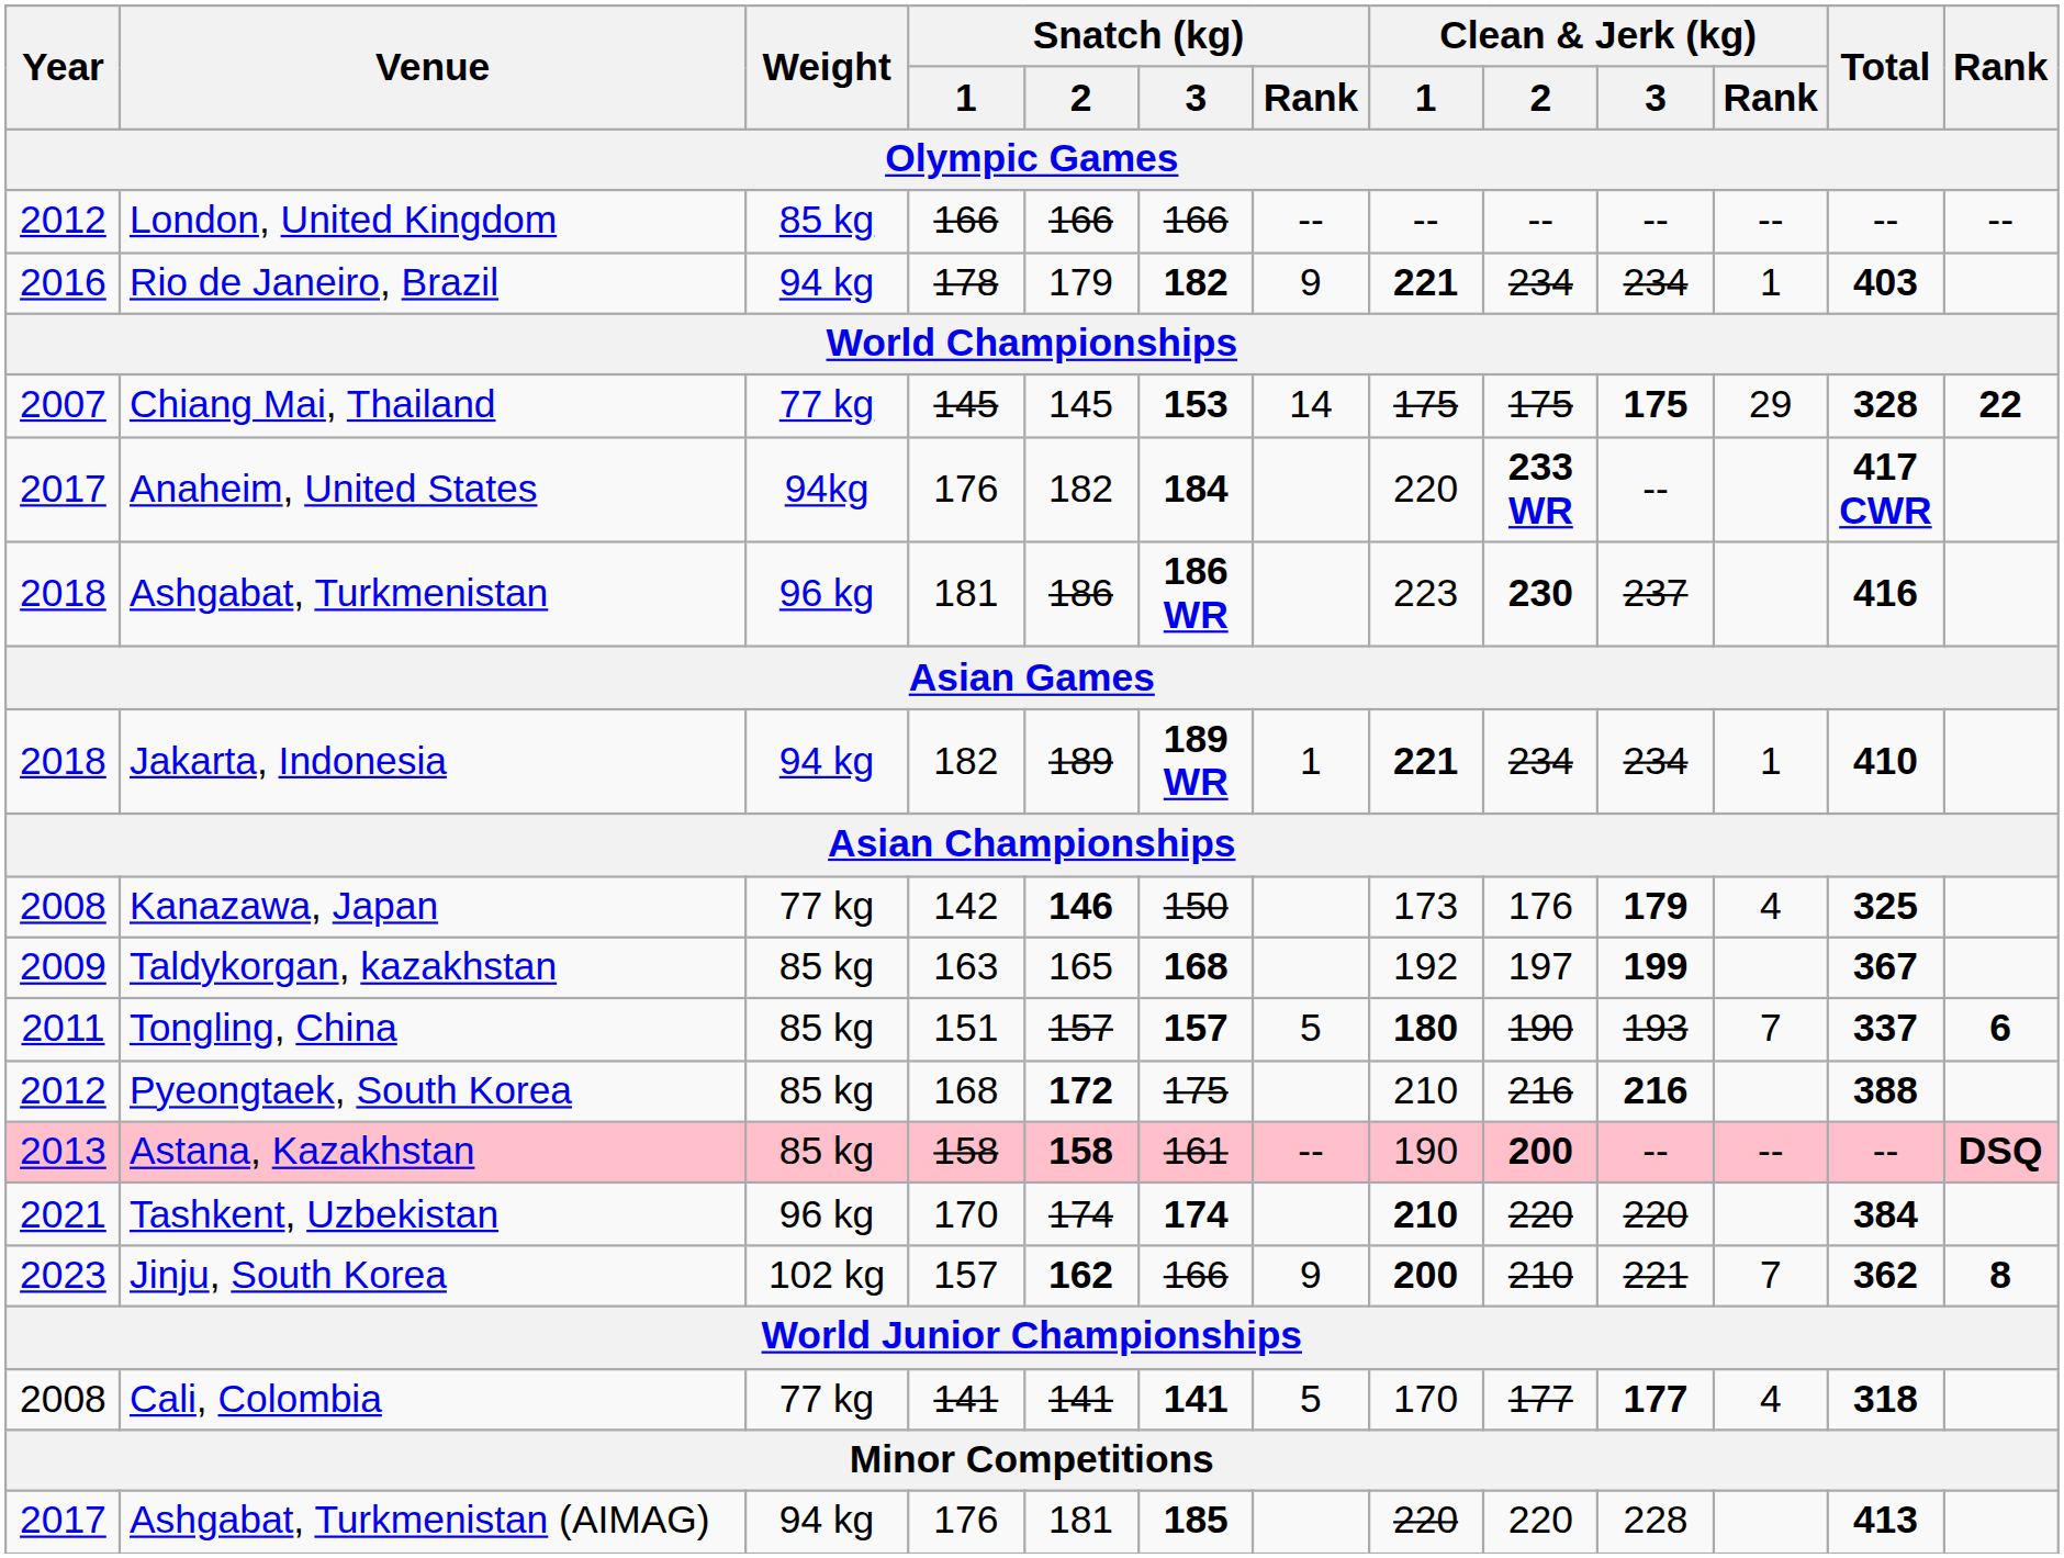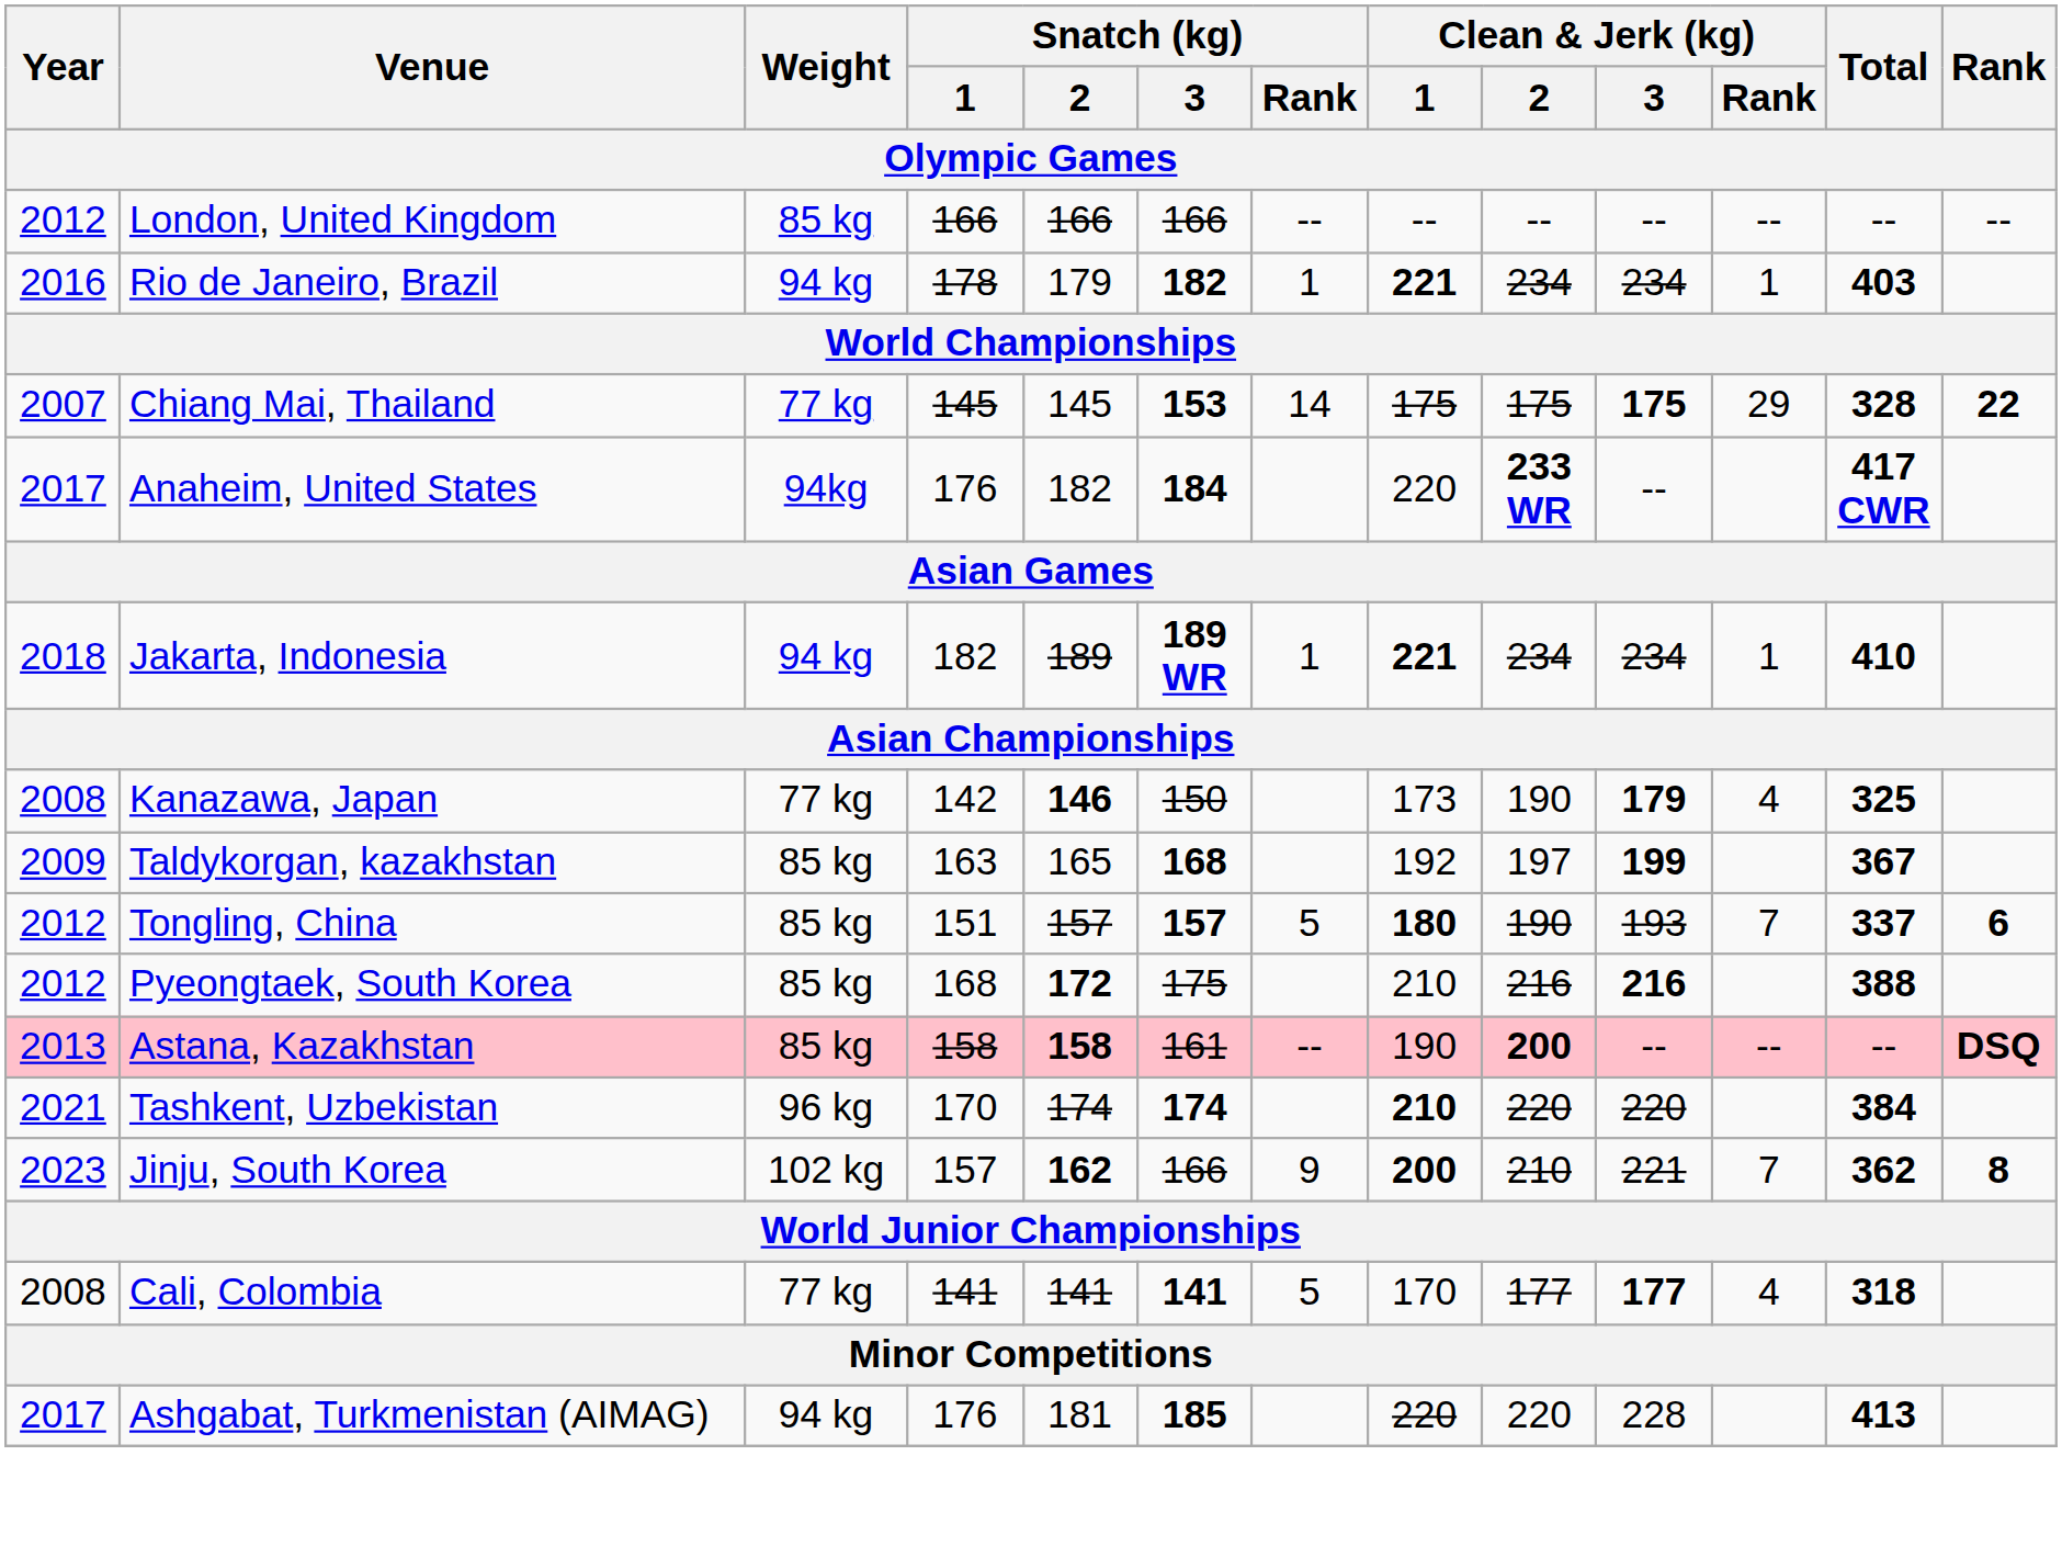Rio de Janeiro, Brazil | Snatch (kg) / Rank: 9 -> 1
- row: 2018 | Ashgabat, Turkmenistan | 96 kg | 181 | 186 | 186 WR | 223 | 230 | 237 | 416
Kanazawa, Japan | Clean & Jerk (kg) / 2: 176 -> 190
Tongling, China | Year: 2011 -> 2012
